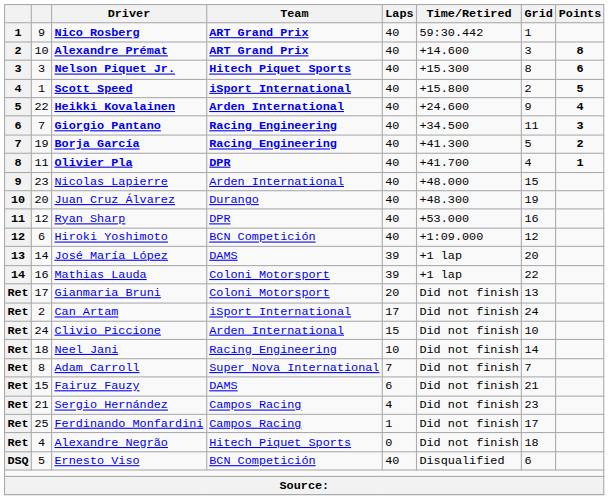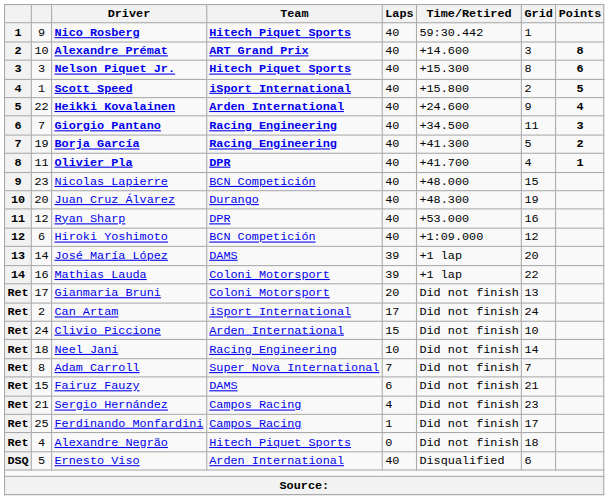Nico Rosberg | Team: ART Grand Prix -> Hitech Piquet Sports
Nicolas Lapierre | Team: Arden International -> BCN Competición
Ernesto Viso | Team: BCN Competición -> Arden International
